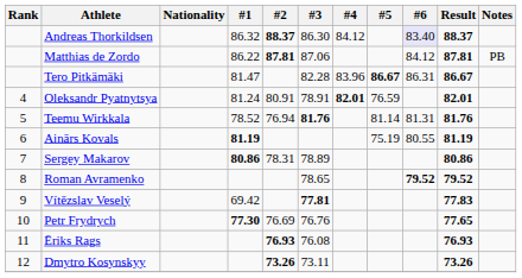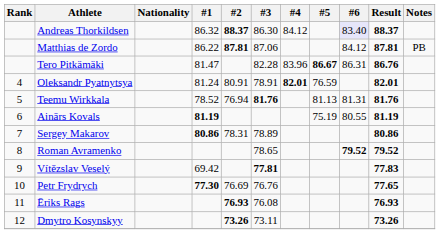Tero Pitkämäki | Result: 86.67 -> 86.76
Teemu Wirkkala | #5: 81.14 -> 81.13
